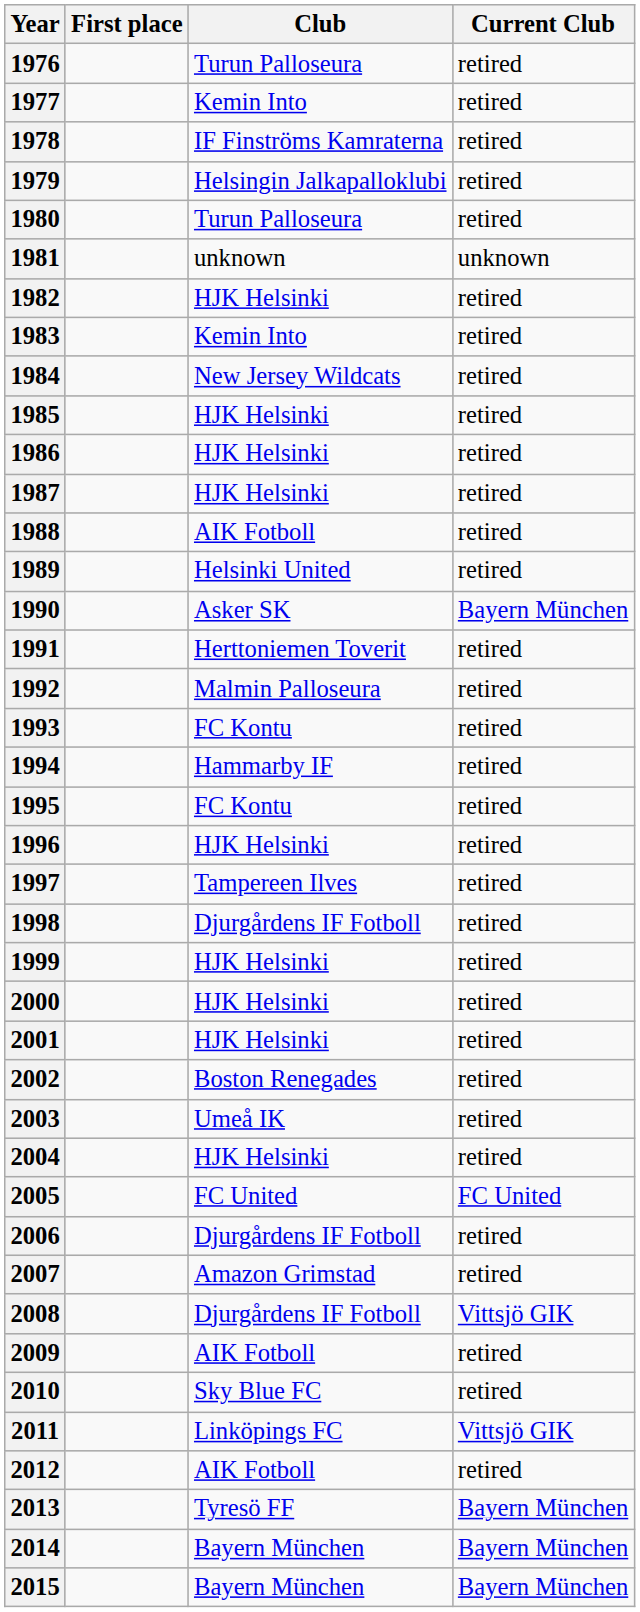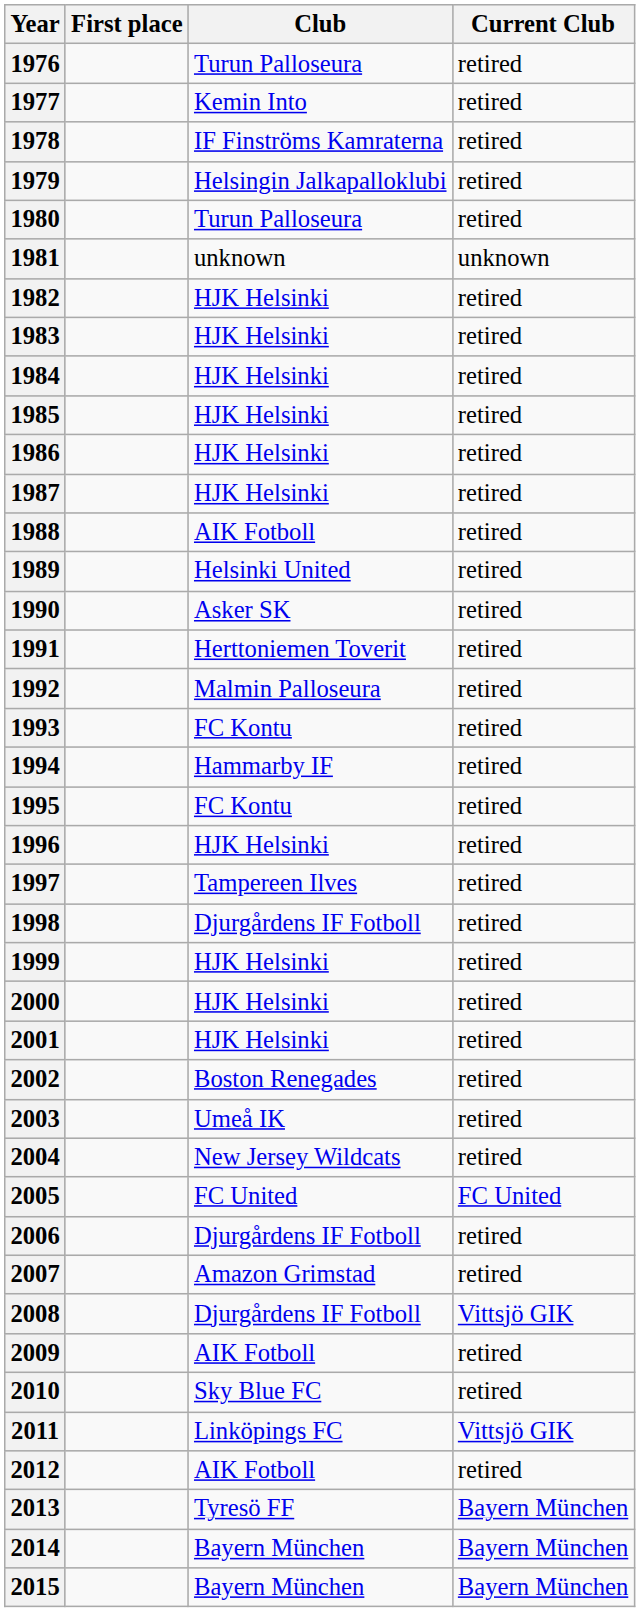1983 | Club: Kemin Into -> HJK Helsinki
1984 | Club: New Jersey Wildcats -> HJK Helsinki
1990 | Current Club: Bayern München -> retired
2004 | Club: HJK Helsinki -> New Jersey Wildcats
